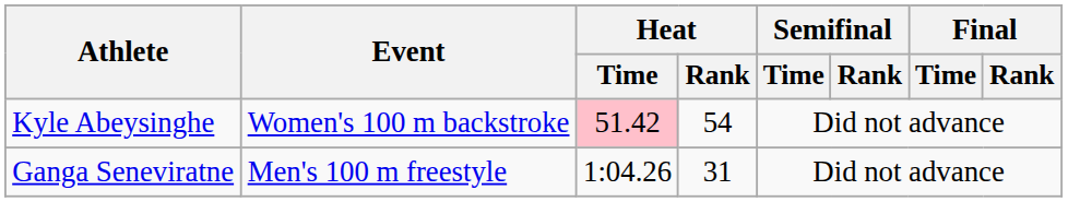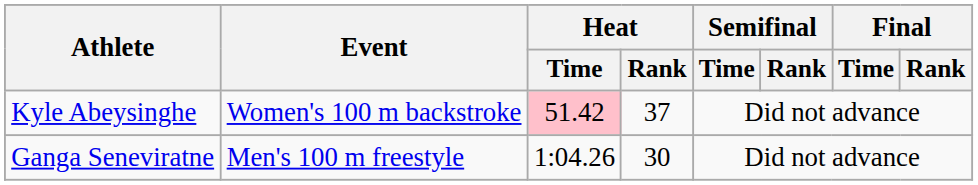Kyle Abeysinghe | Heat / Rank: 54 -> 37
Ganga Seneviratne | Heat / Rank: 31 -> 30
